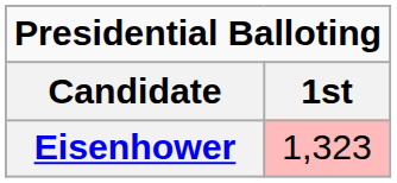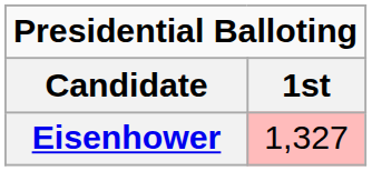Eisenhower | 1st: 1,323 -> 1,327
